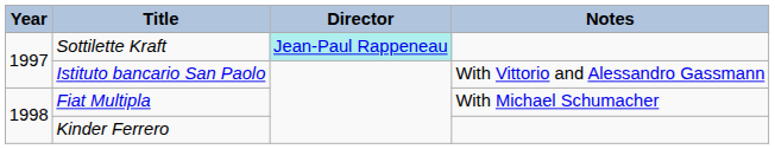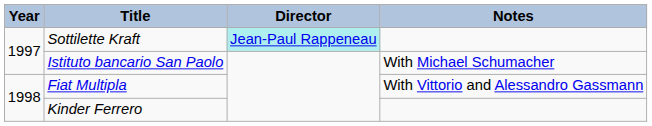Istituto bancario San Paolo | Notes: With Vittorio and Alessandro Gassmann -> With Michael Schumacher
Fiat Multipla | Notes: With Michael Schumacher -> With Vittorio and Alessandro Gassmann
